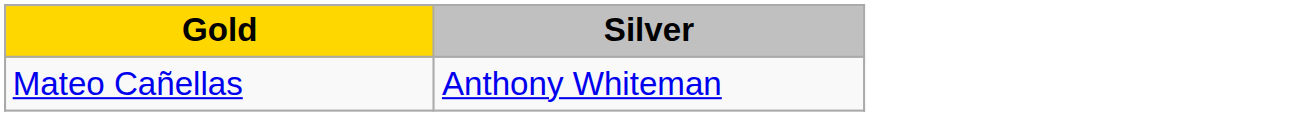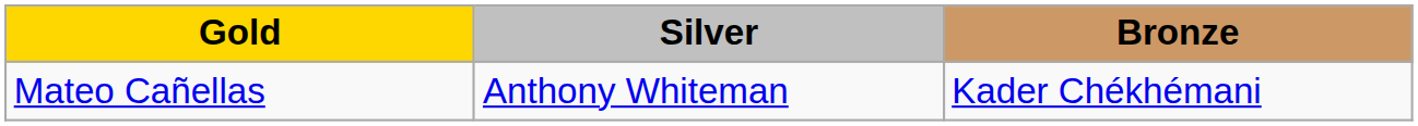+ column: Bronze | Kader Chékhémani
